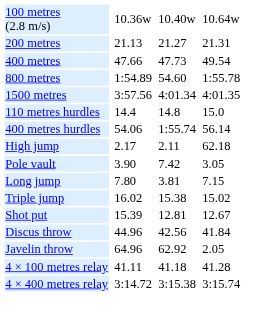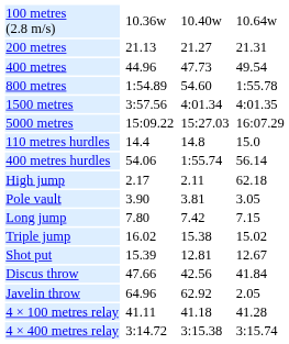400 metres | column 3: 47.66 -> 44.96
+ row: 5000 metres | 15:09.22 | 15:27.03 | 16:07.29
Pole vault | column 5: 7.42 -> 3.81
Long jump | column 5: 3.81 -> 7.42
Discus throw | column 3: 44.96 -> 47.66
